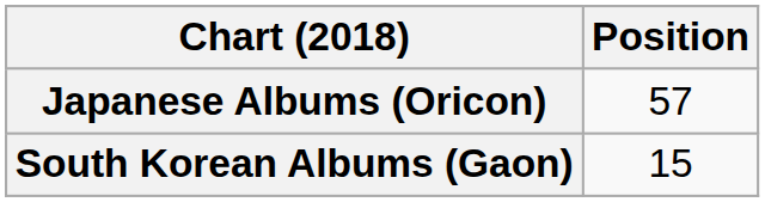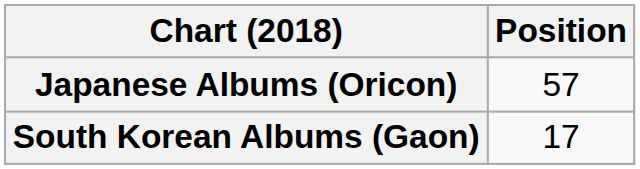South Korean Albums (Gaon) | Position: 15 -> 17
